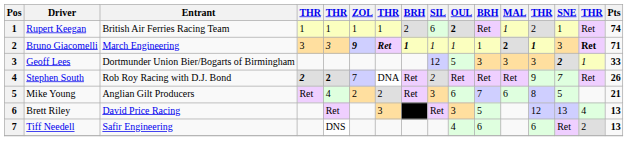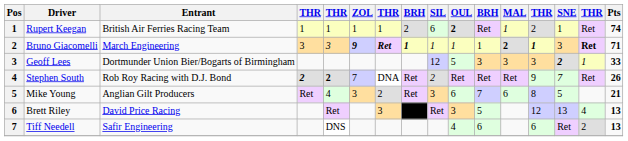Mike Young | ZOL: 2 -> 3
